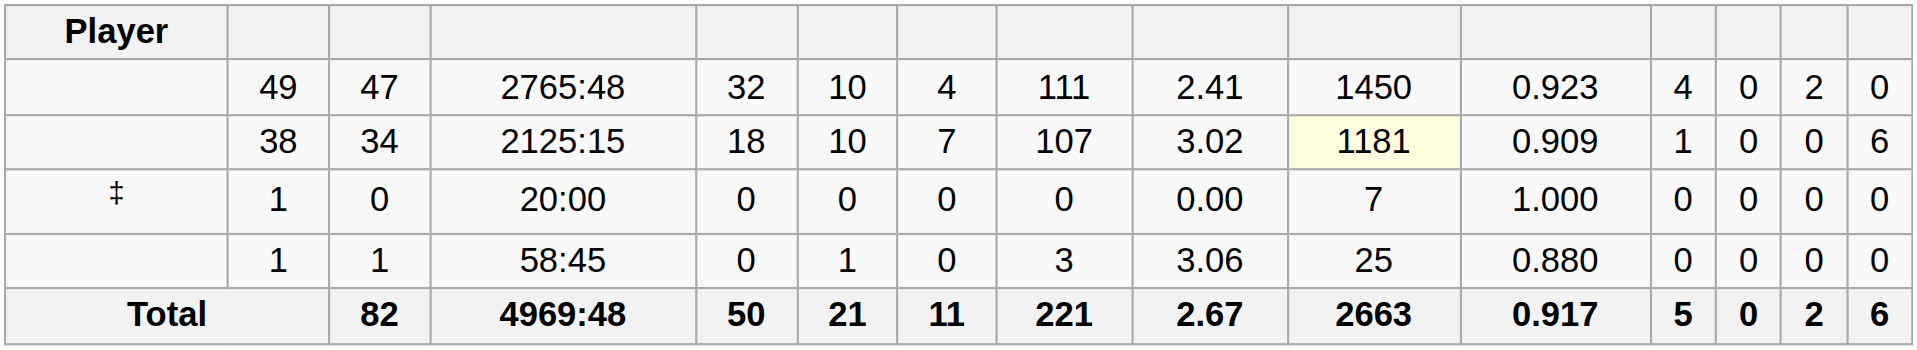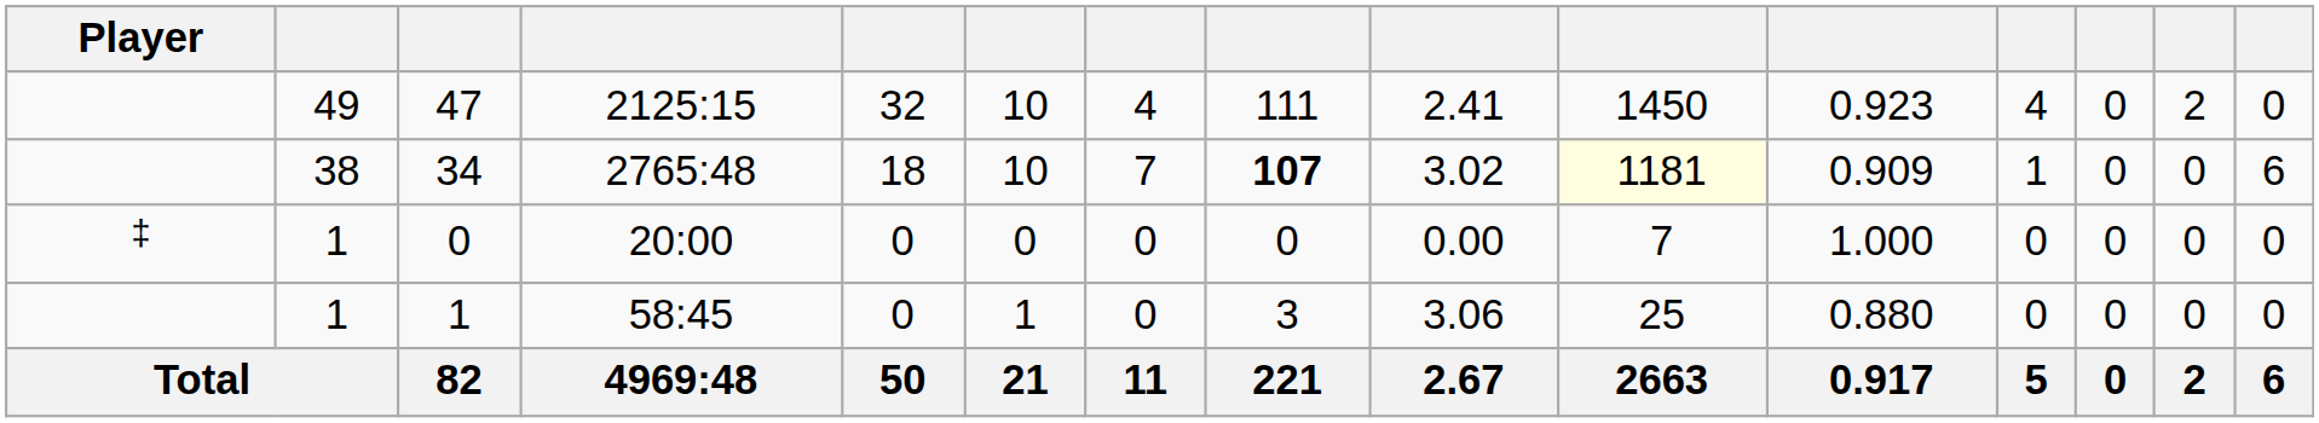47 | column 4: 2765:48 -> 2125:15
34 | column 4: 2125:15 -> 2765:48
34 | column 8: normal -> bold
